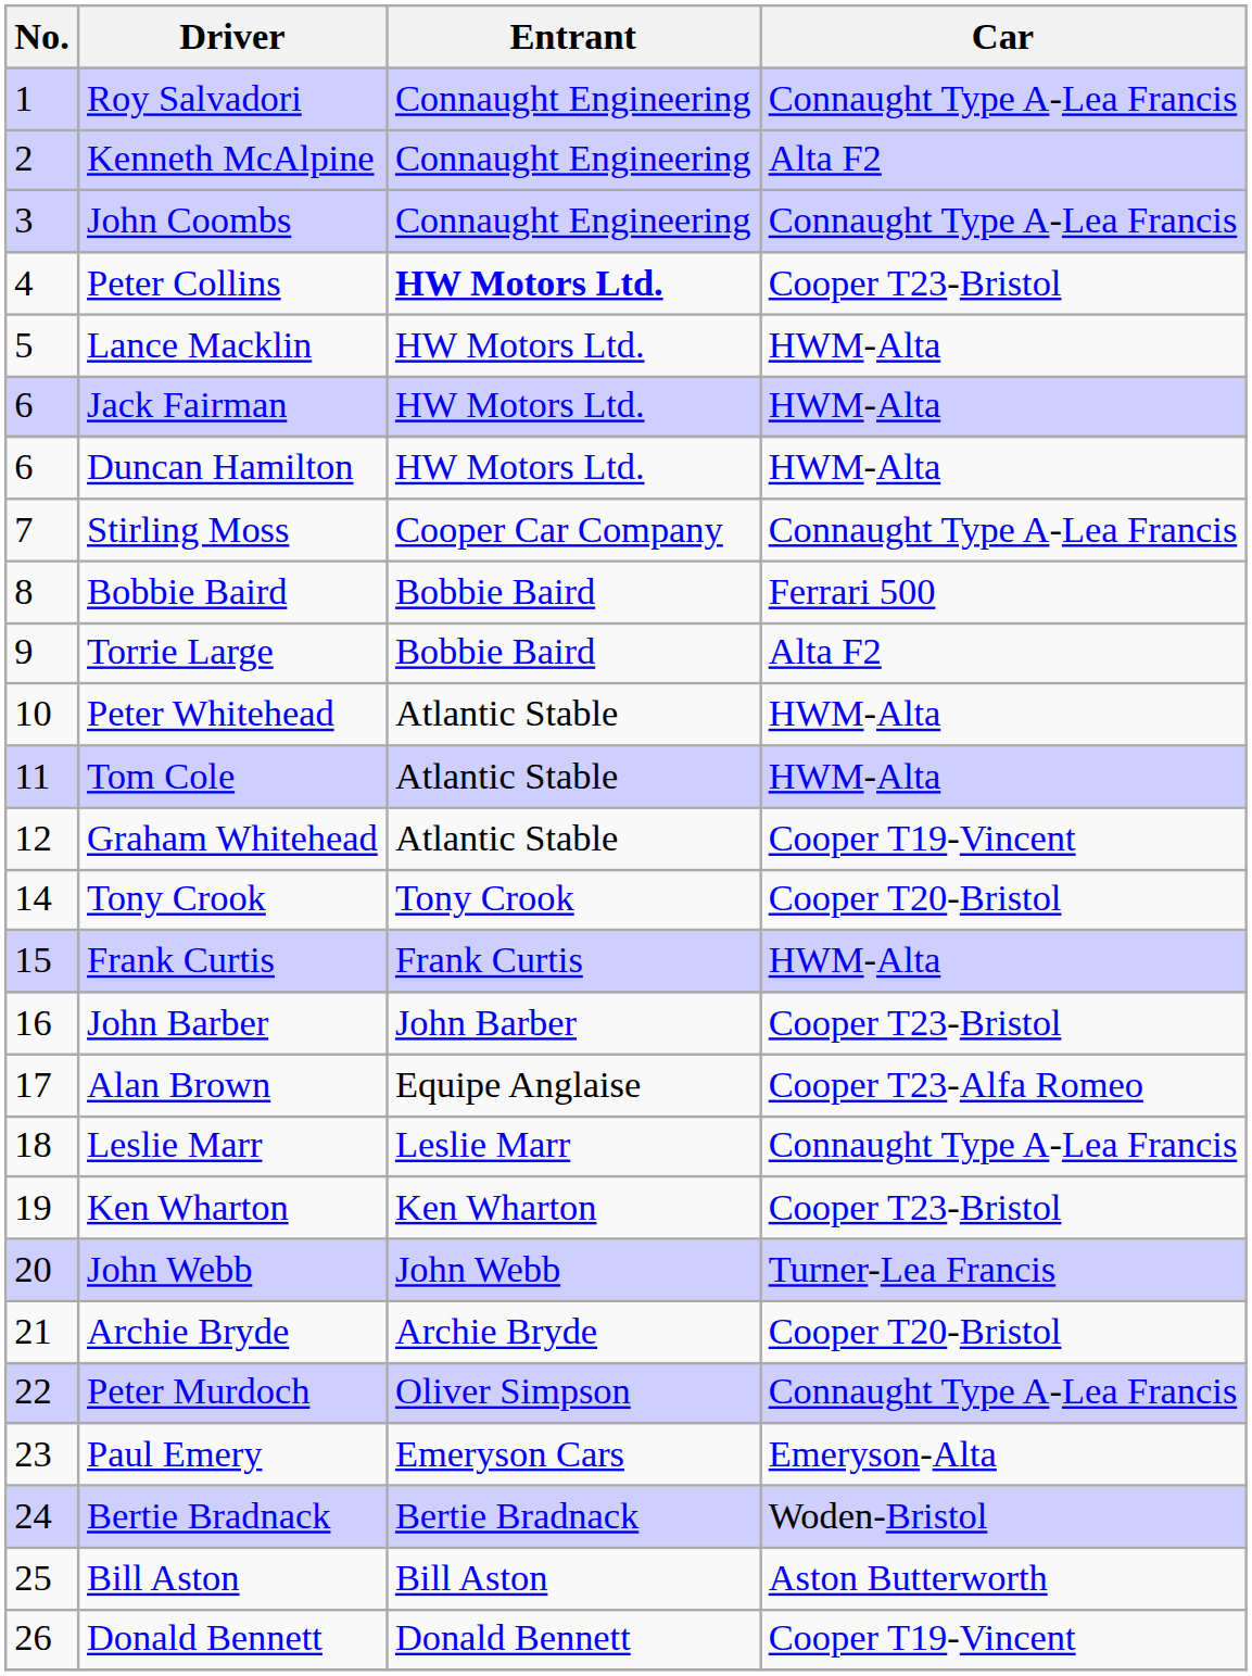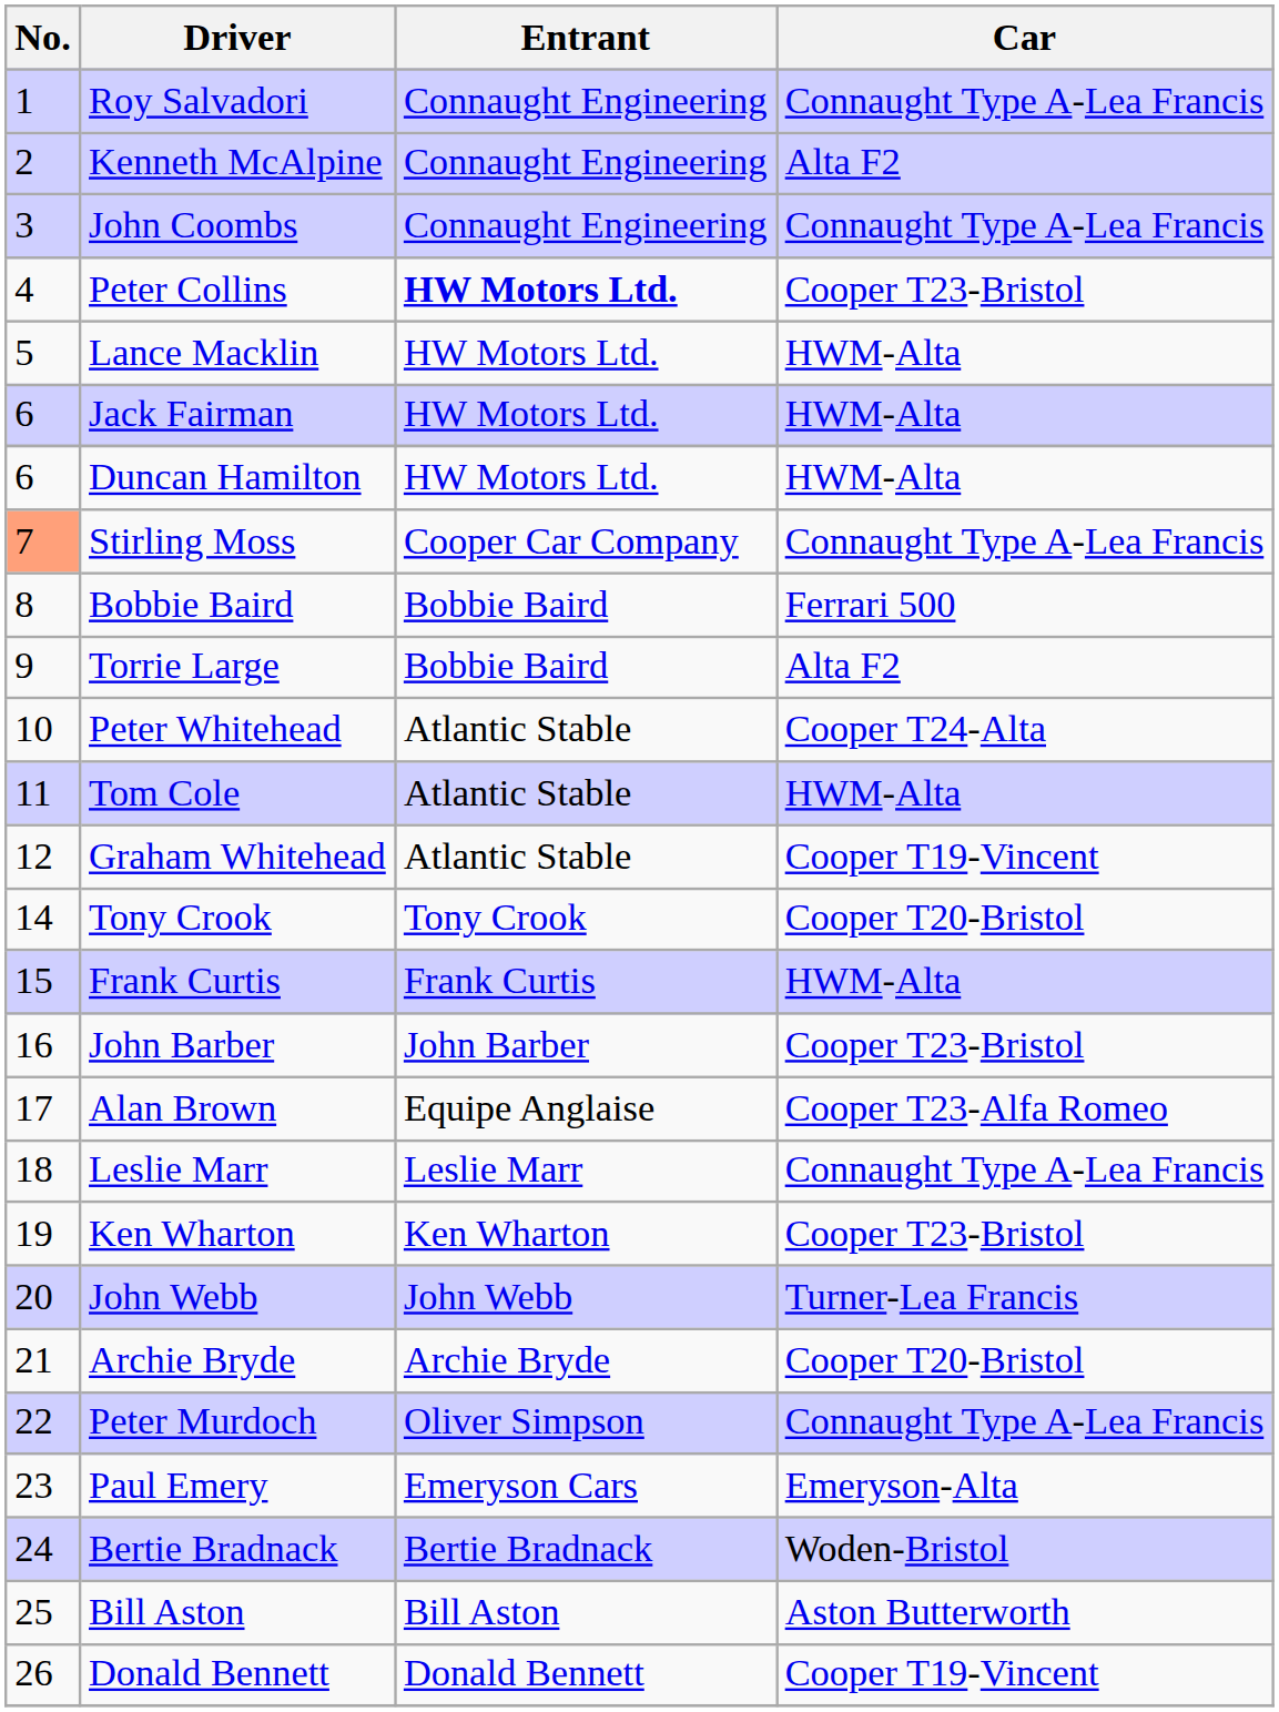Stirling Moss | No.: no background -> lightsalmon background
Peter Whitehead | Car: HWM-Alta -> Cooper T24-Alta
